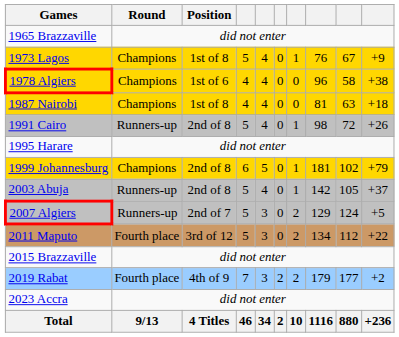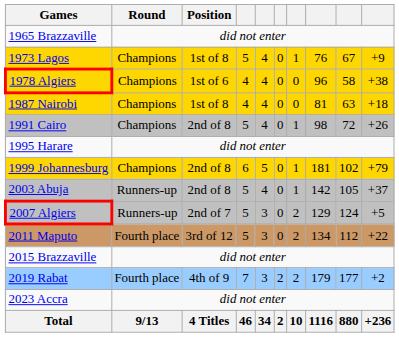1991 Cairo | Round: Runners-up -> Champions
